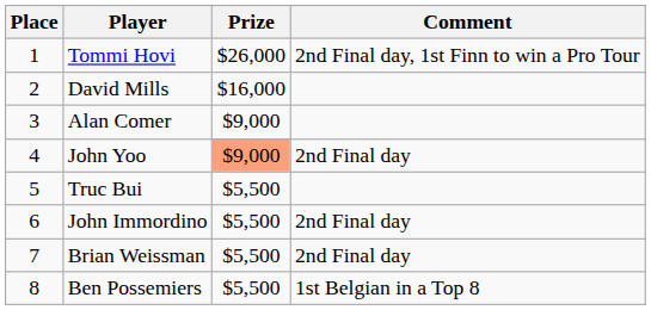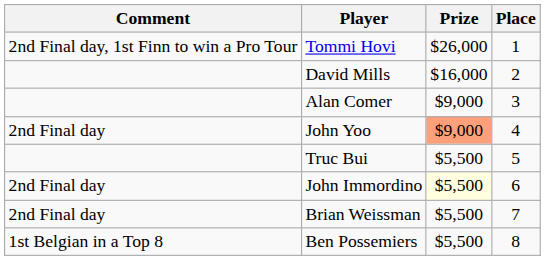columns swapped: Place <-> Comment
John Immordino | Prize: no background -> lightyellow background
